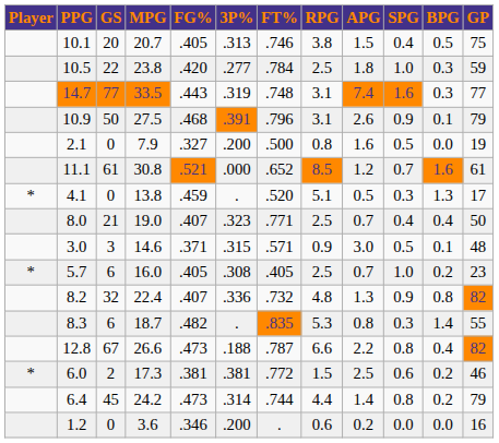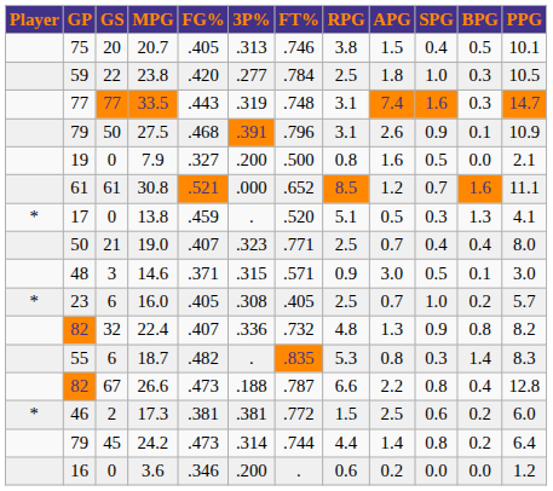columns swapped: GP <-> PPG
